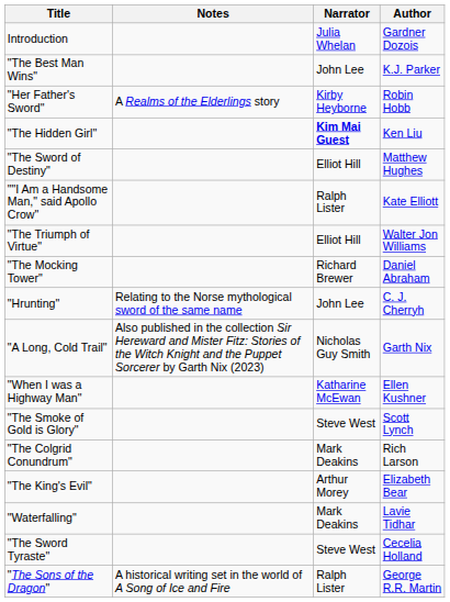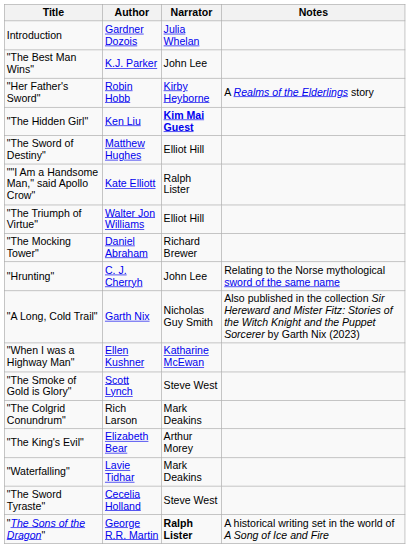columns swapped: Author <-> Notes
"The Sons of the Dragon" | Narrator: normal -> bold
